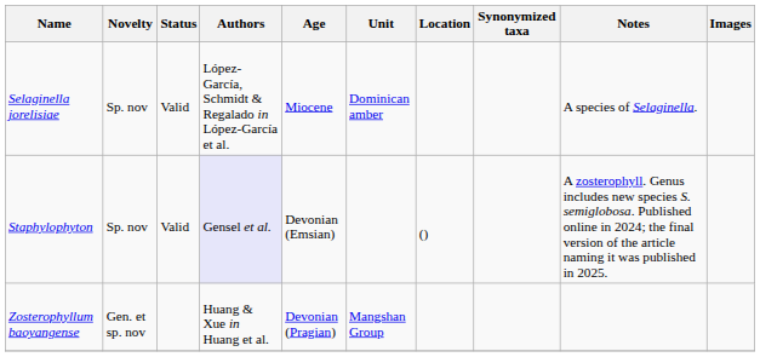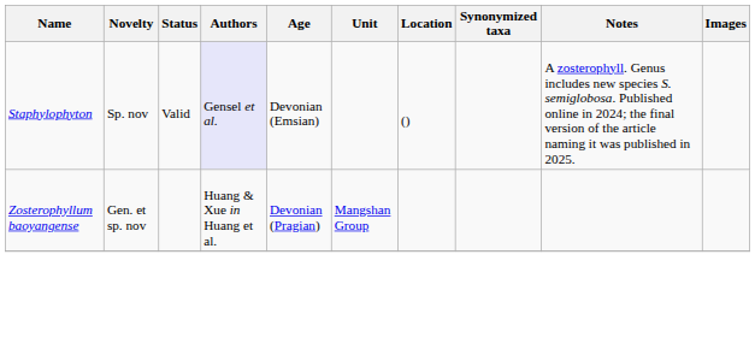- row: Selaginella jorelisiae | Sp. nov | Valid | López-García, Schmidt & Regalado in López-García et al. | Miocene | Dominican amber | A species of Selaginella.
